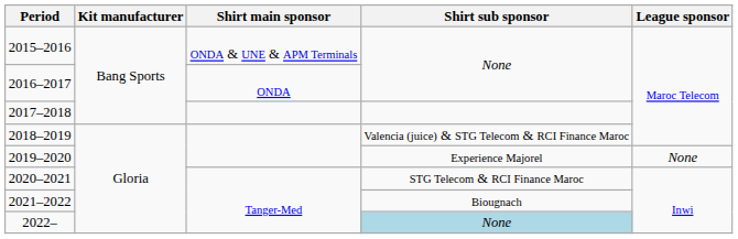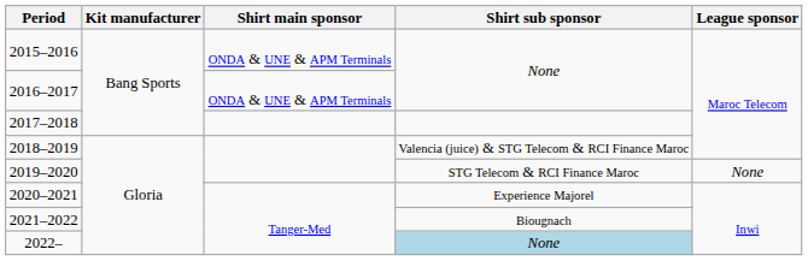2016–2017 | Shirt main sponsor: ONDA -> ONDA & UNE & APM Terminals
2019–2020 | Shirt sub sponsor: Experience Majorel -> STG Telecom & RCI Finance Maroc
2020–2021 | Shirt sub sponsor: STG Telecom & RCI Finance Maroc -> Experience Majorel
